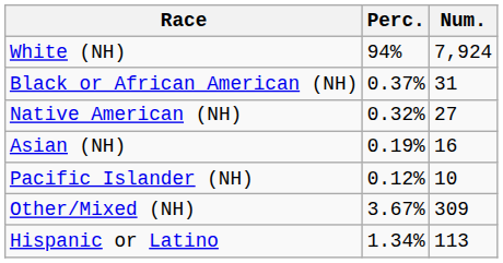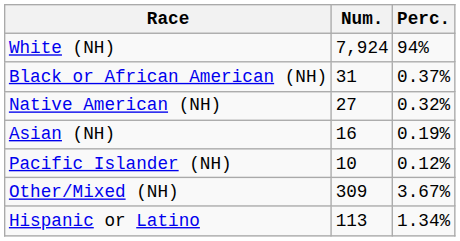columns swapped: Num. <-> Perc.
